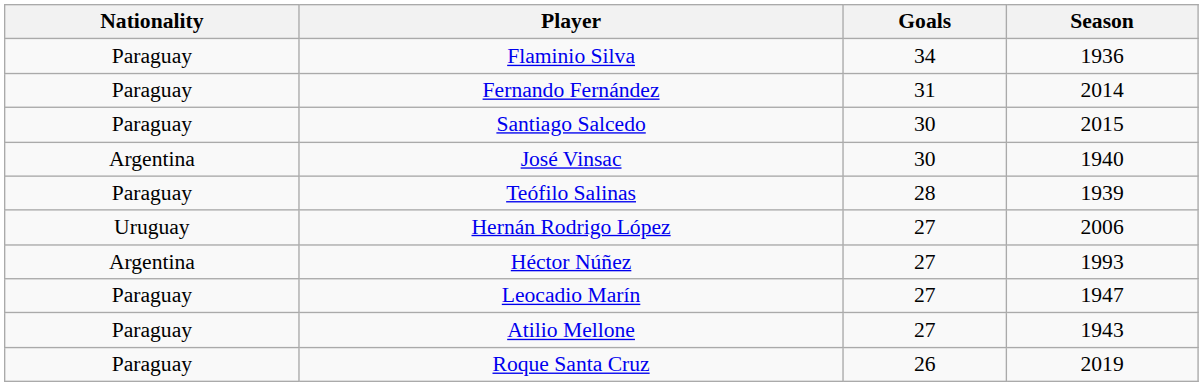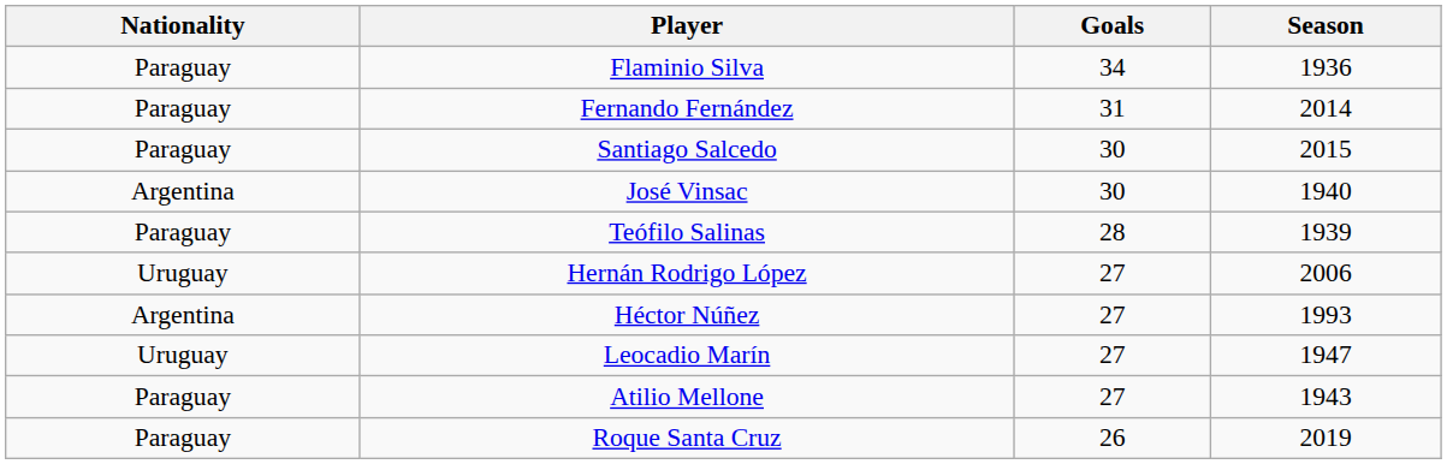Leocadio Marín | Nationality: Paraguay -> Uruguay
